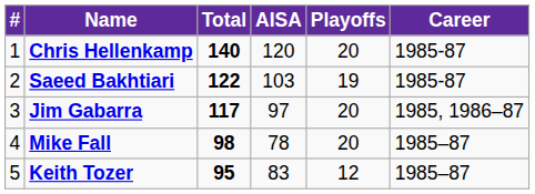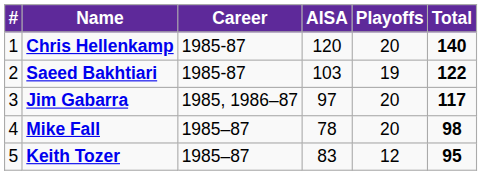columns swapped: Career <-> Total
